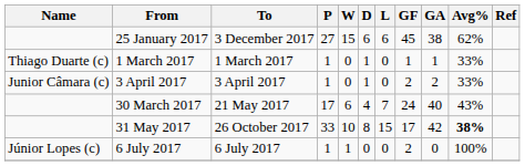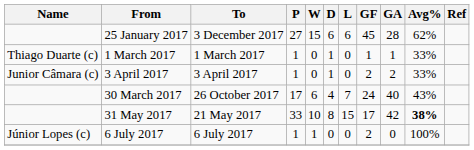25 January 2017 | GA: 38 -> 28
30 March 2017 | To: 21 May 2017 -> 26 October 2017
31 May 2017 | To: 26 October 2017 -> 21 May 2017
